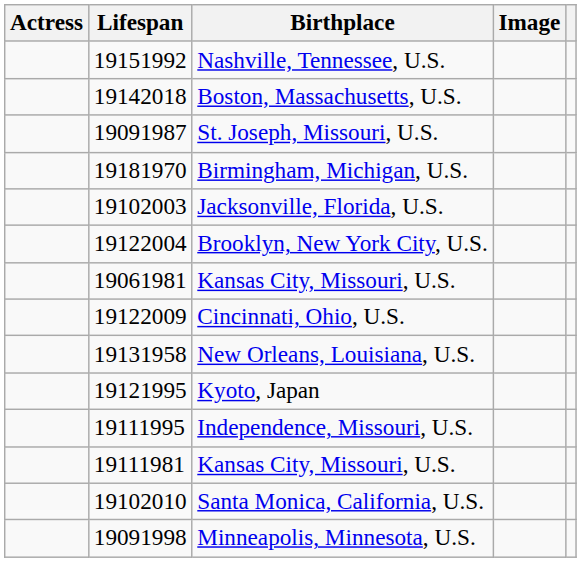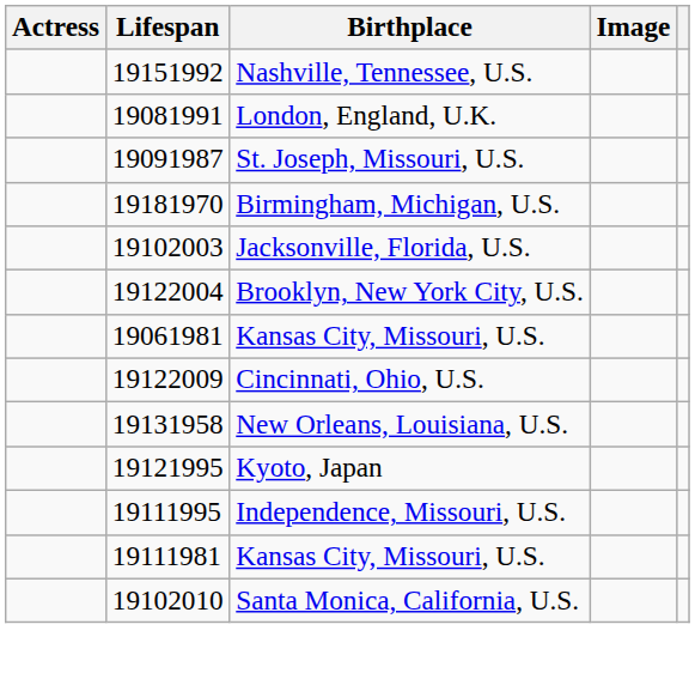+ row: 19081991 | London, England, U.K.
- row: 19142018 | Boston, Massachusetts, U.S.
- row: 19091998 | Minneapolis, Minnesota, U.S.
